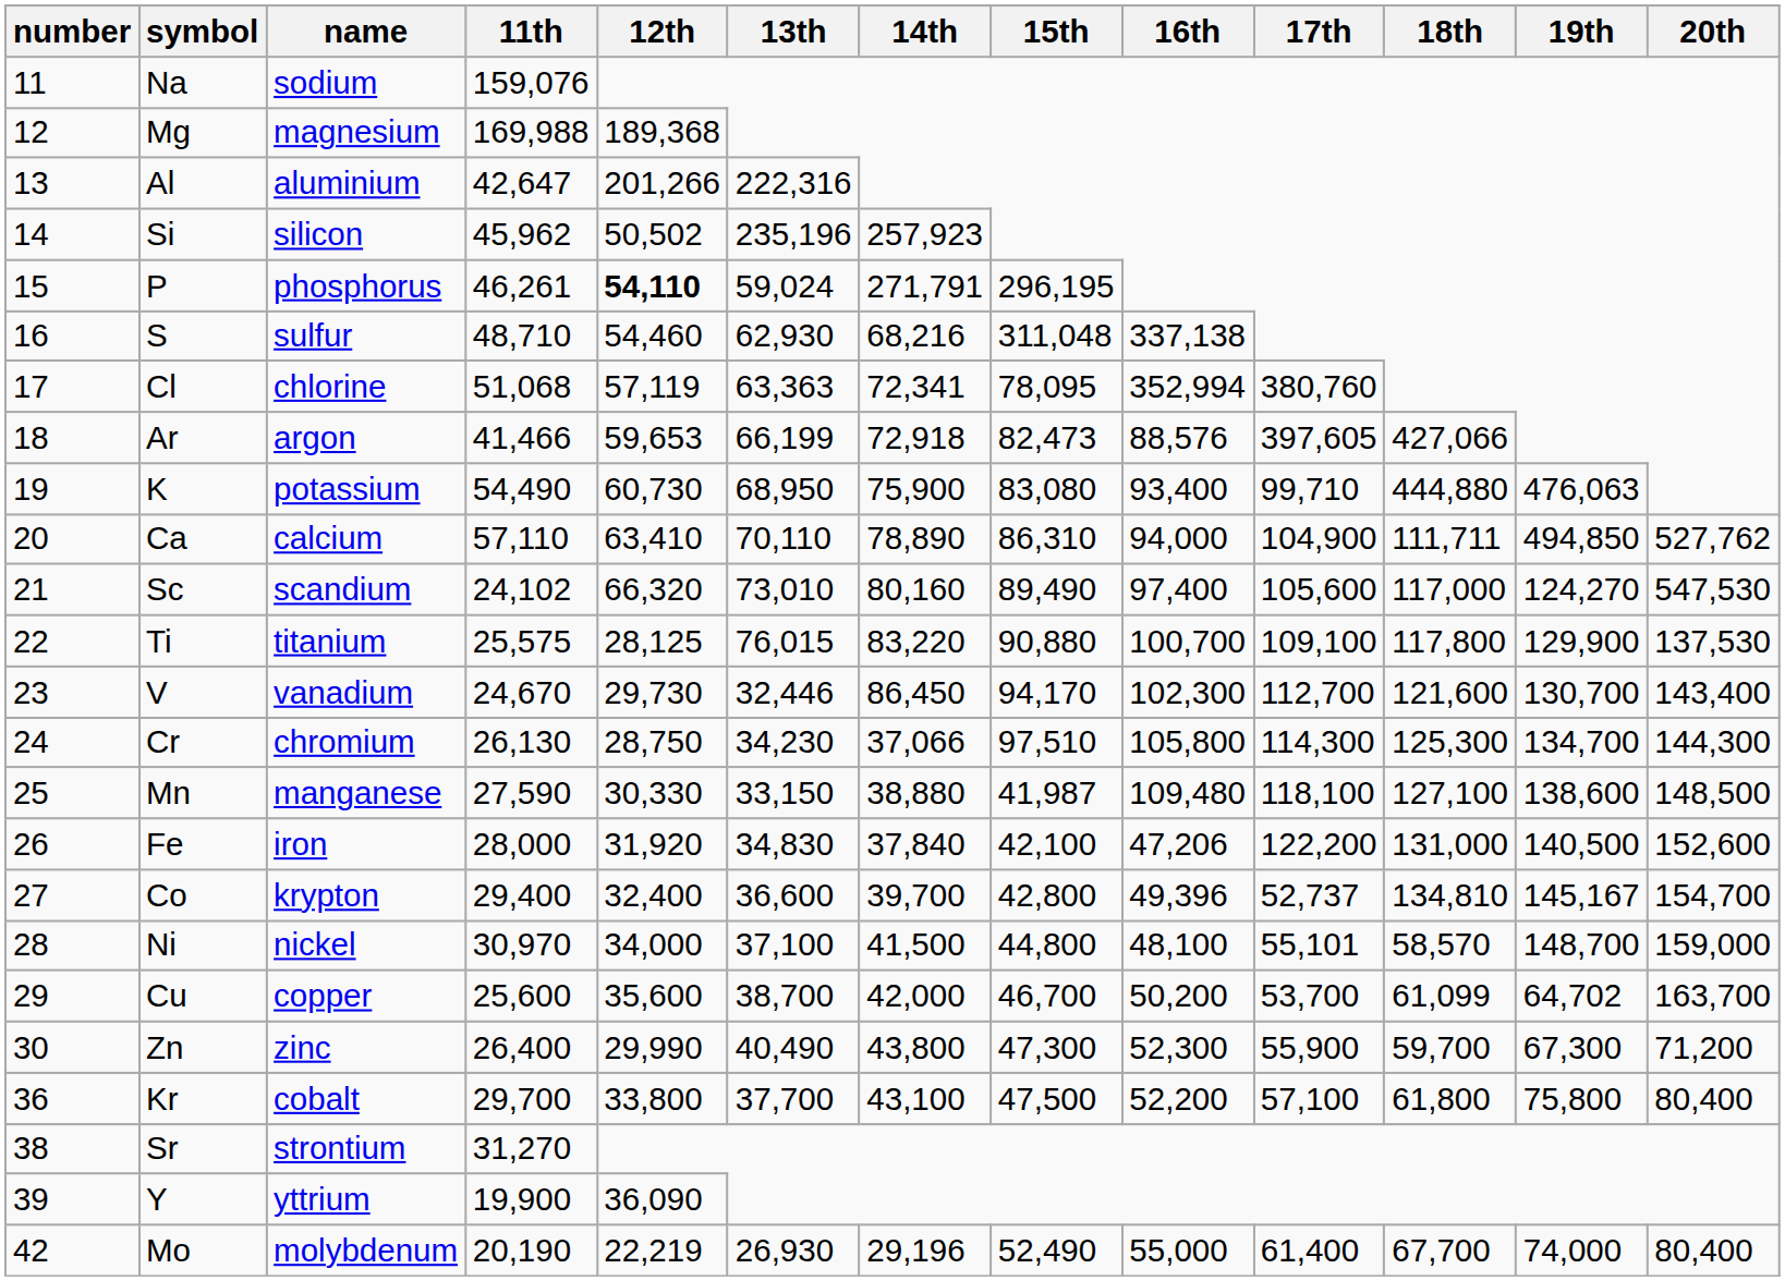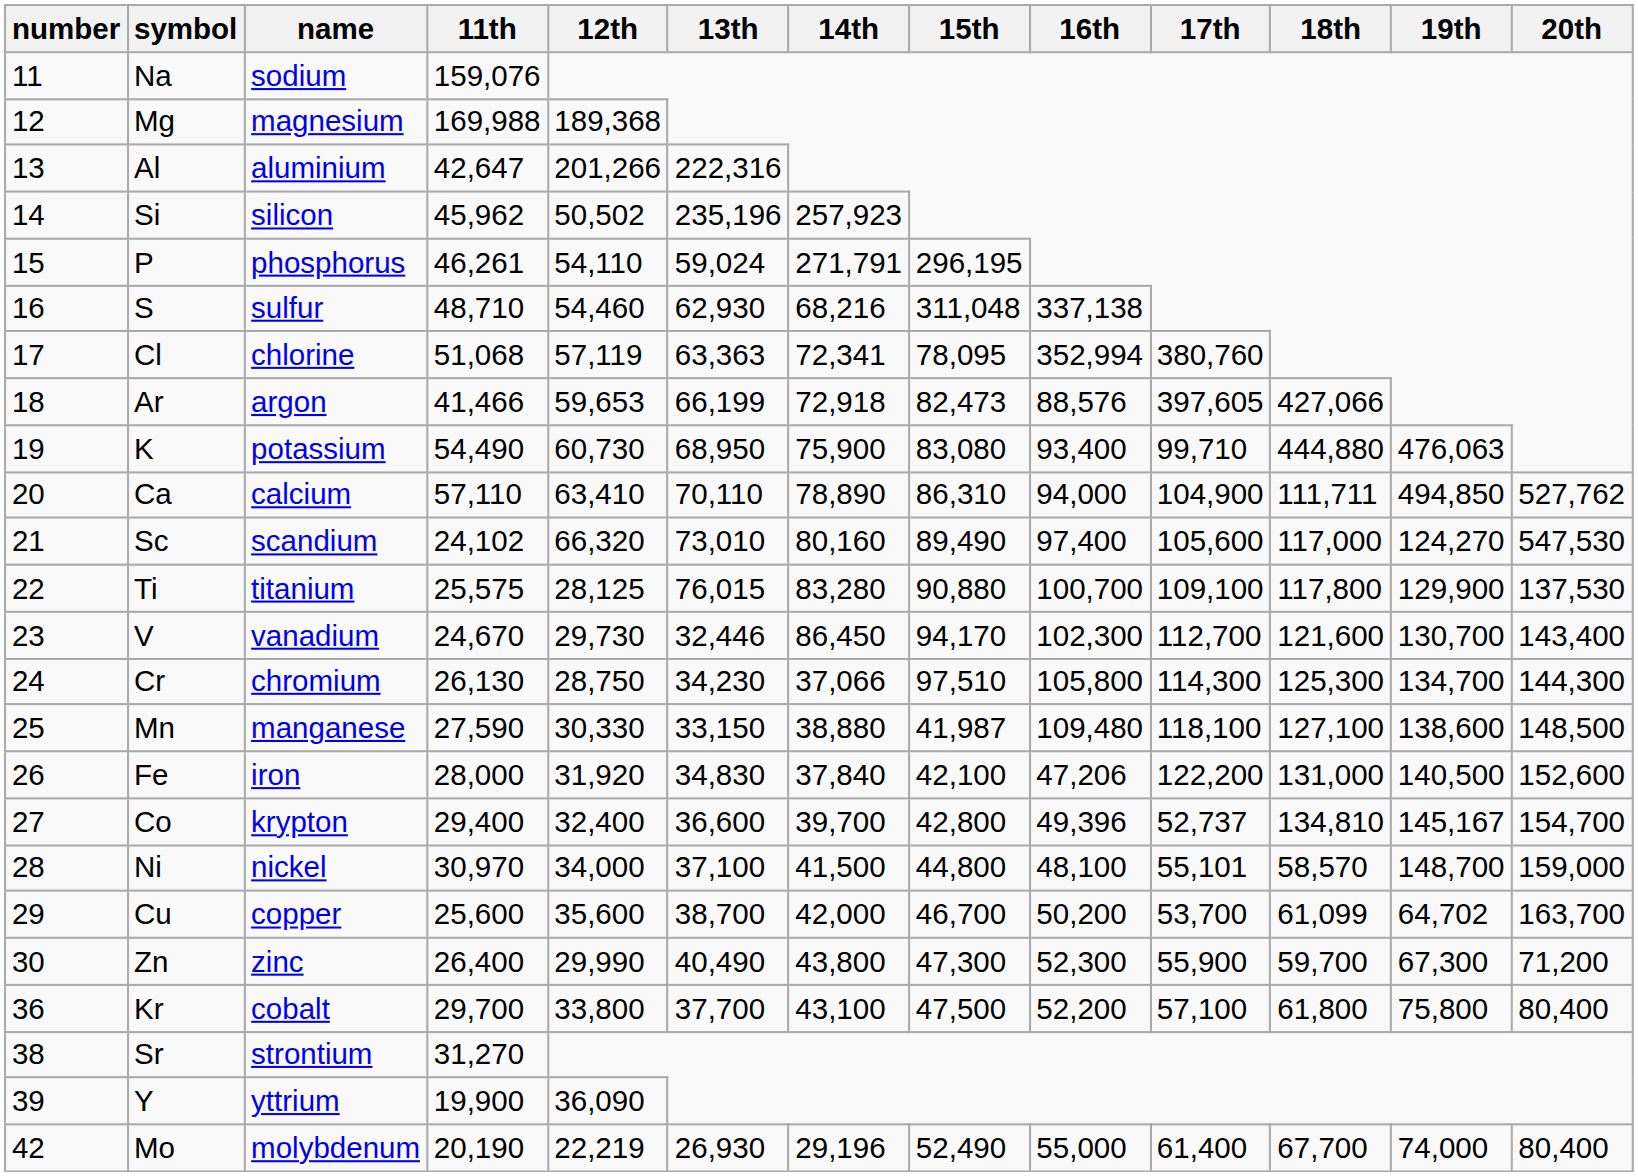P | 12th: bold -> normal
Ti | 14th: 83,220 -> 83,280
